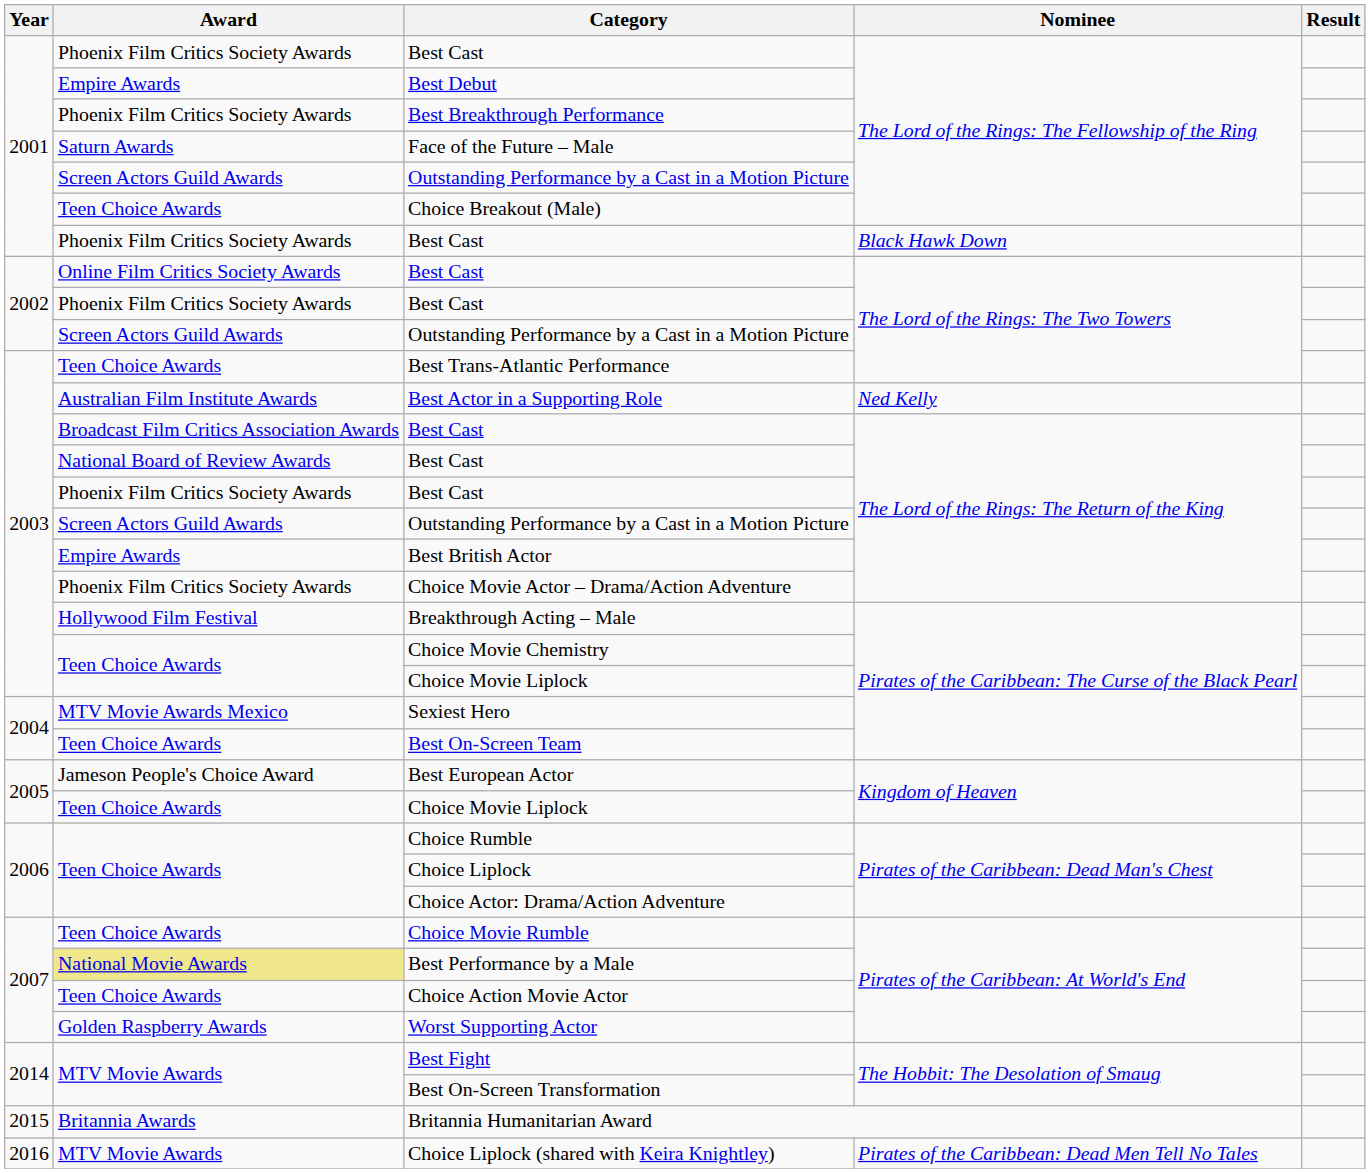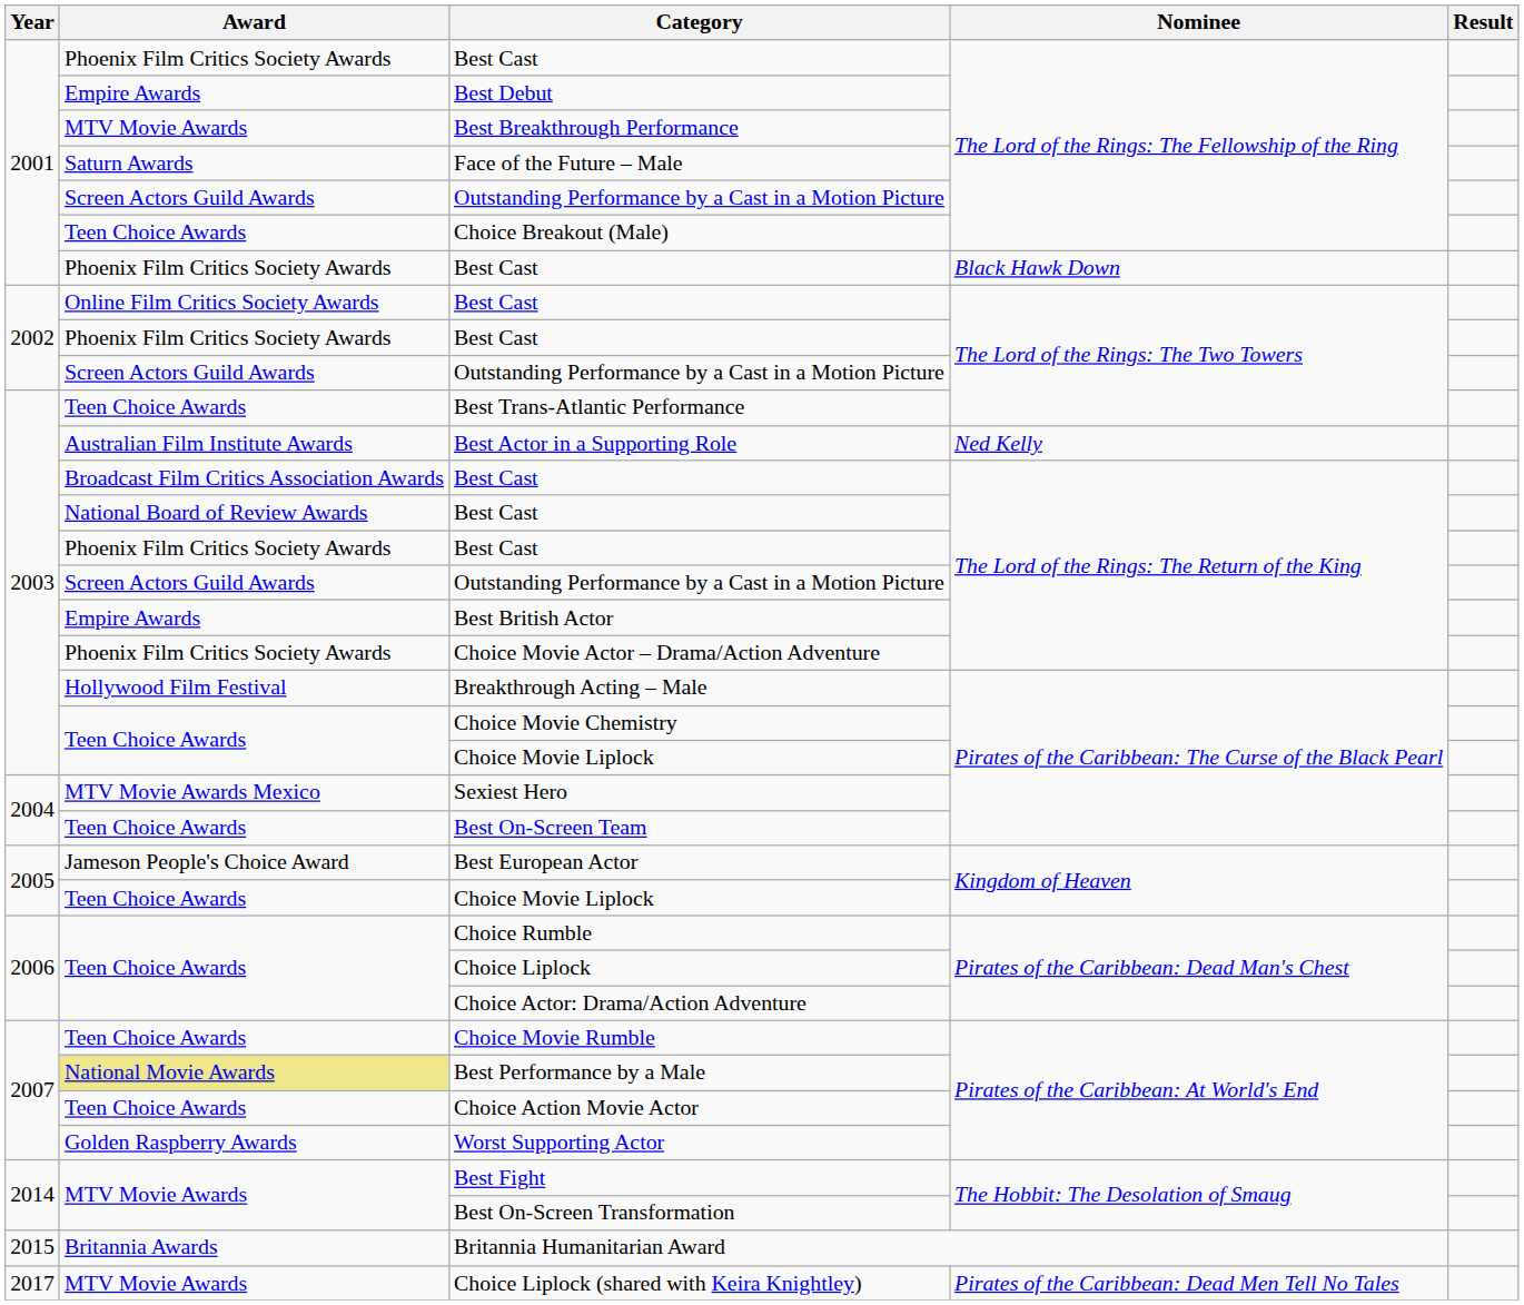Best Breakthrough Performance | Award: Phoenix Film Critics Society Awards -> MTV Movie Awards
Choice Liplock (shared with Keira Knightley) | Year: 2016 -> 2017
